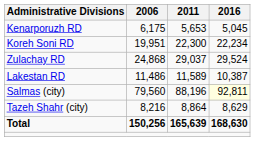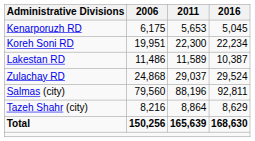rows swapped: Lakestan RD <-> Zulachay RD
Salmas (city) | 2016: lightyellow background -> no background
